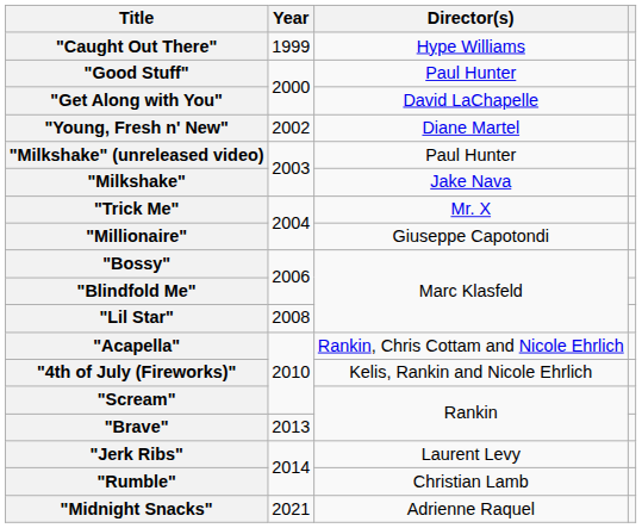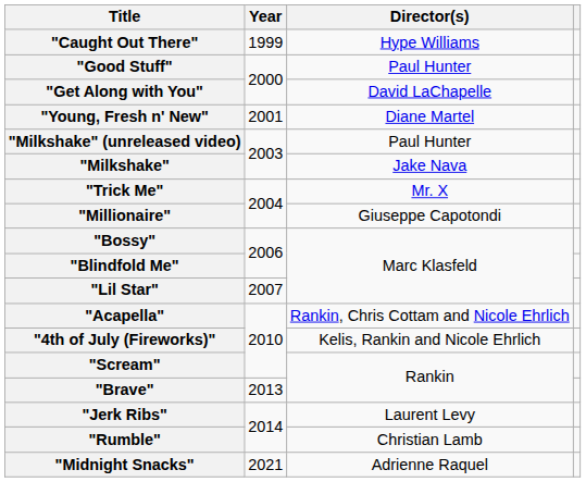"Young, Fresh n' New" | Year: 2002 -> 2001
"Lil Star" | Year: 2008 -> 2007
